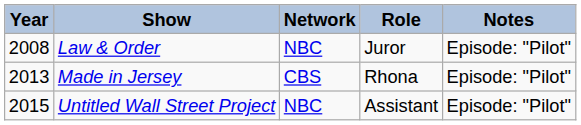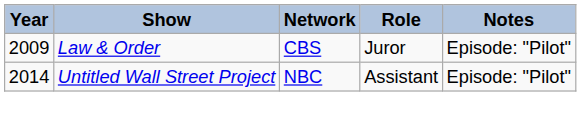Law & Order | Year: 2008 -> 2009
Law & Order | Network: NBC -> CBS
- row: 2013 | Made in Jersey | CBS | Rhona | Episode: "Pilot"
Untitled Wall Street Project | Year: 2015 -> 2014
